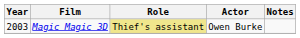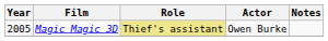Magic Magic 3D | Year: 2003 -> 2005
